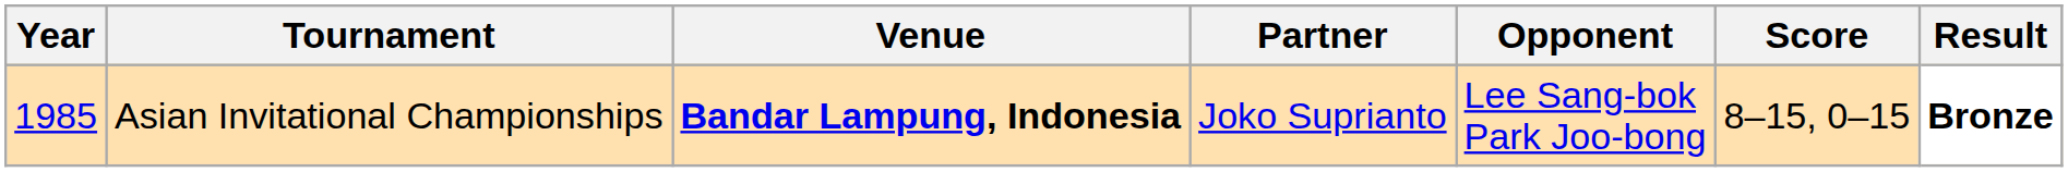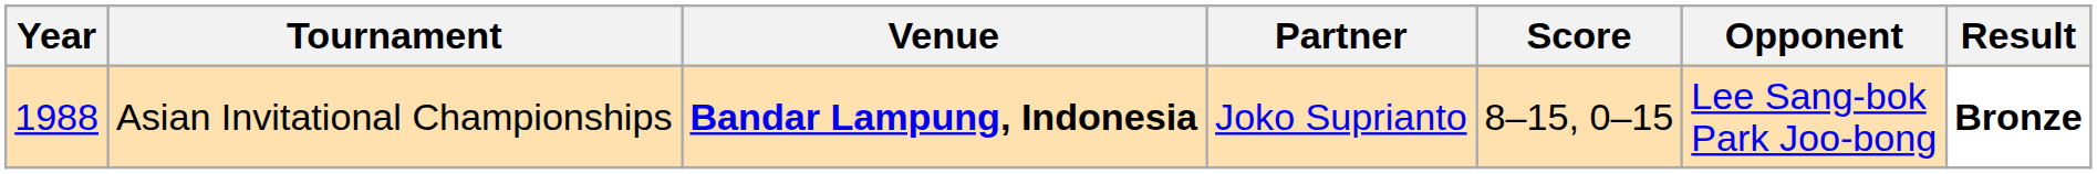columns swapped: Opponent <-> Score
Asian Invitational Championships | Year: 1985 -> 1988
